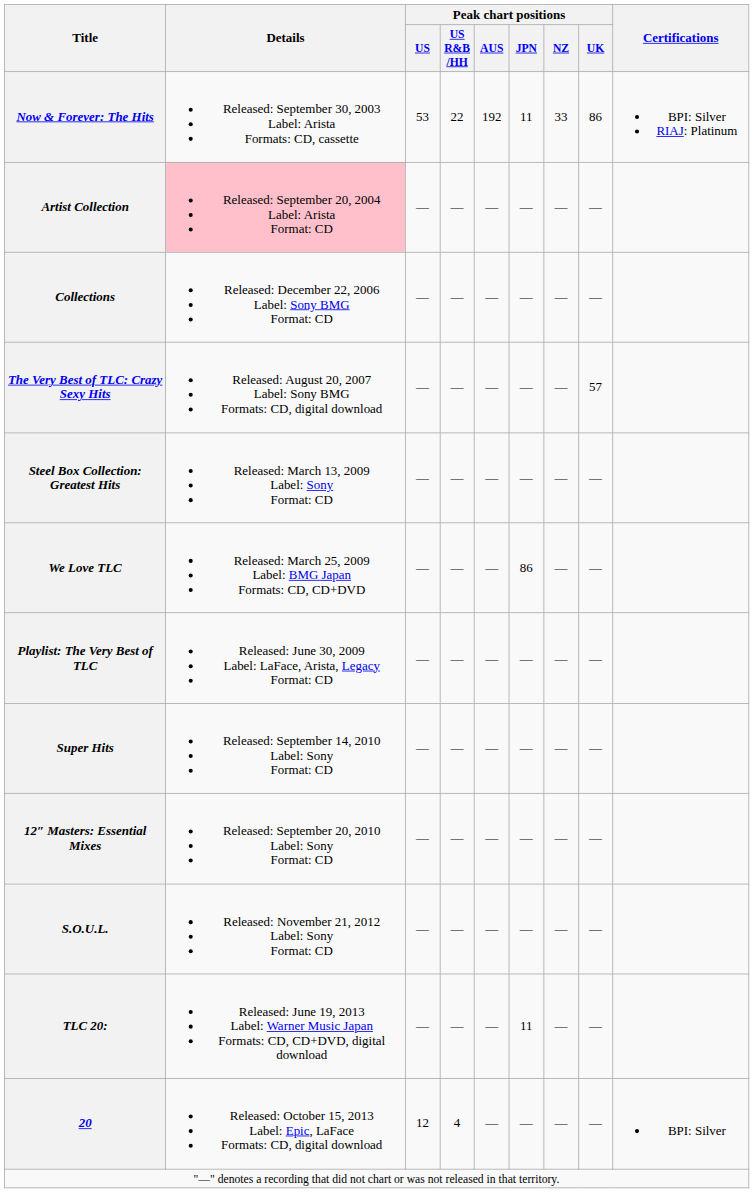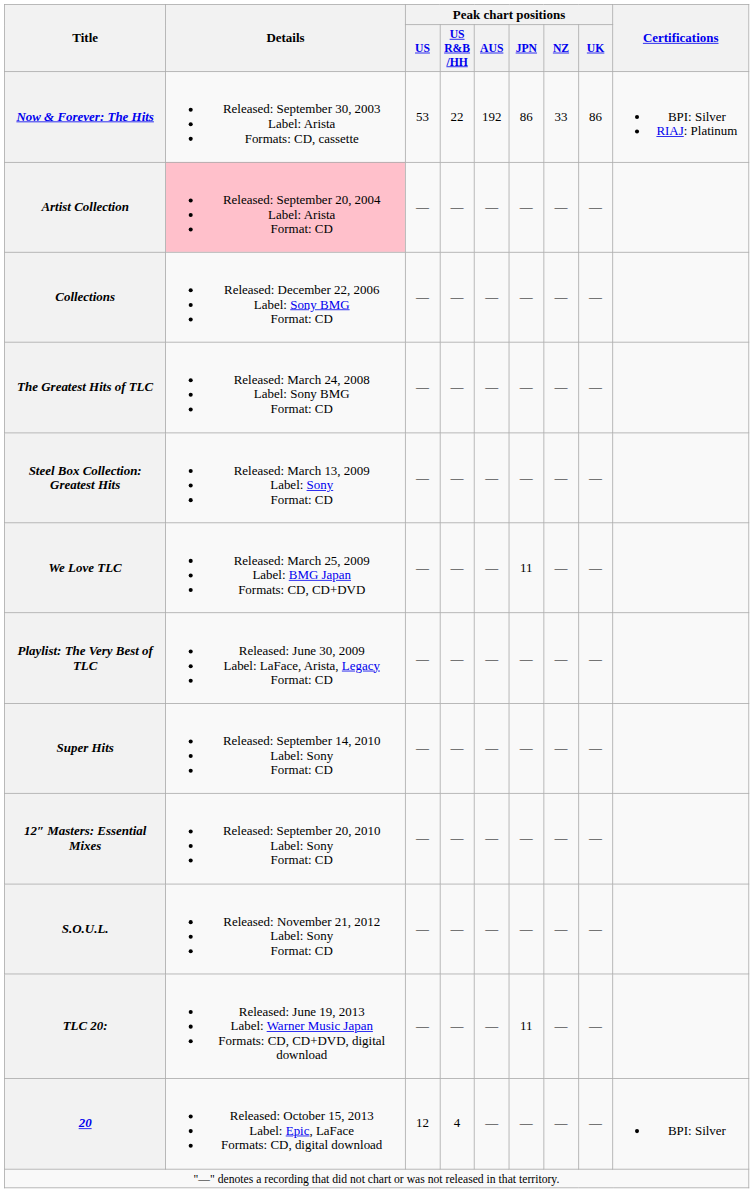Now & Forever: The Hits | Peak chart positions / JPN: 11 -> 86
- row: The Very Best of TLC: Crazy Sexy Hits | Released: August 20, 2007 Label: Sony BMG Formats: CD, digital download | — | — | — | — | — | 57
+ row: The Greatest Hits of TLC | Released: March 24, 2008 Label: Sony BMG Format: CD | — | — | — | — | — | —
We Love TLC | Peak chart positions / JPN: 86 -> 11
